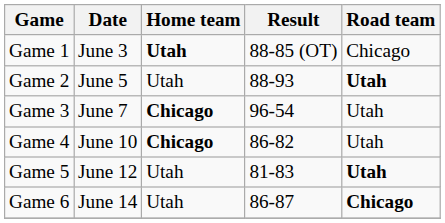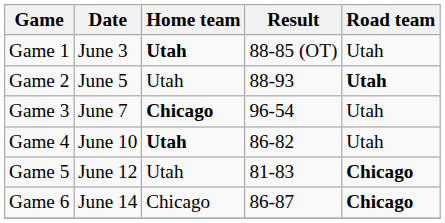Game 1 | Road team: Chicago -> Utah
Game 4 | Home team: Chicago -> Utah
Game 5 | Road team: Utah -> Chicago
Game 6 | Home team: Utah -> Chicago
